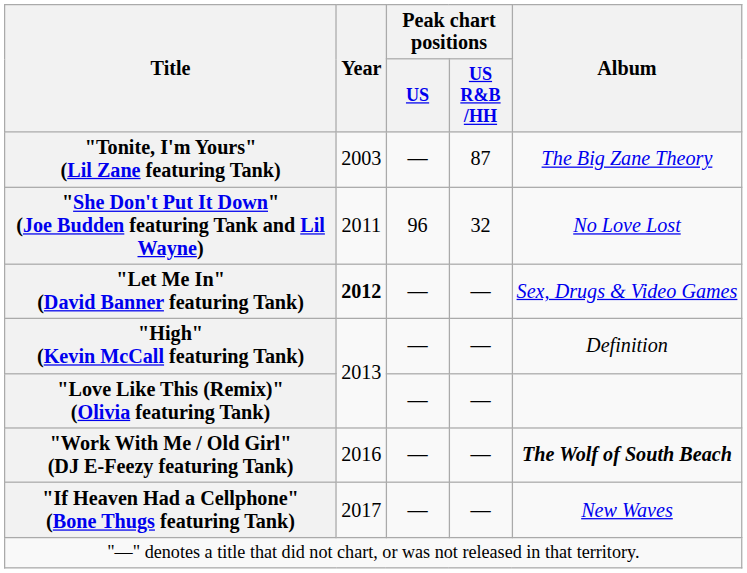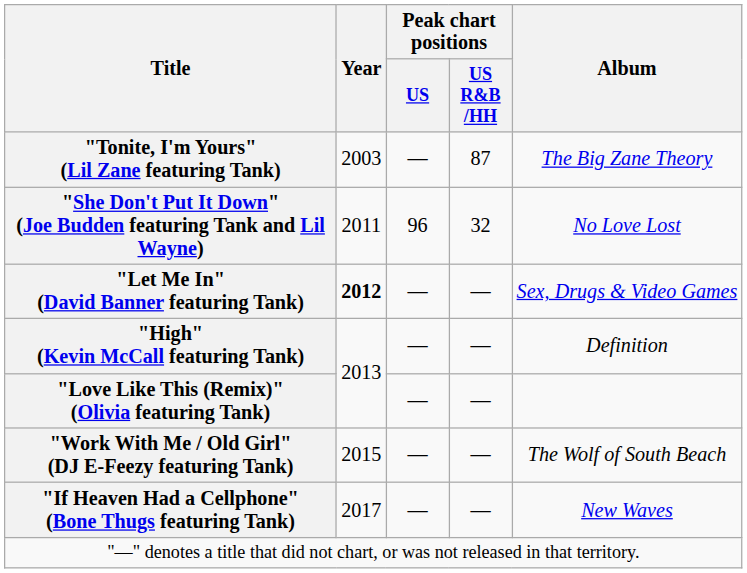"Work With Me / Old Girl" (DJ E-Feezy featuring Tank) | Year: 2016 -> 2015
"Work With Me / Old Girl" (DJ E-Feezy featuring Tank) | Album: bold -> normal
